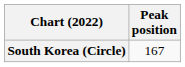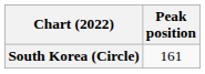South Korea (Circle) | Peak position: 167 -> 161
